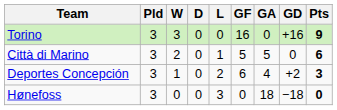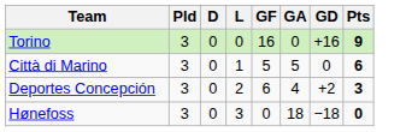- column: W | 3 | 2 | 1 | 0
